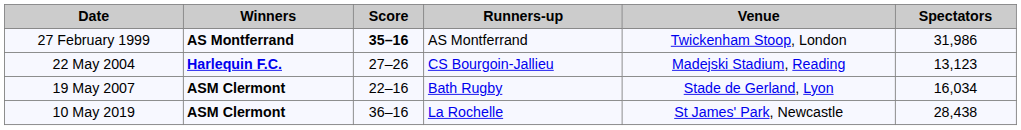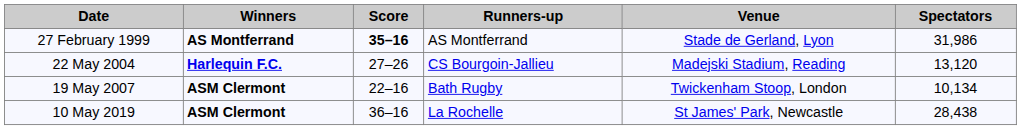27 February 1999 | Venue: Twickenham Stoop, London -> Stade de Gerland, Lyon
22 May 2004 | Spectators: 13,123 -> 13,120
19 May 2007 | Venue: Stade de Gerland, Lyon -> Twickenham Stoop, London
19 May 2007 | Spectators: 16,034 -> 10,134
